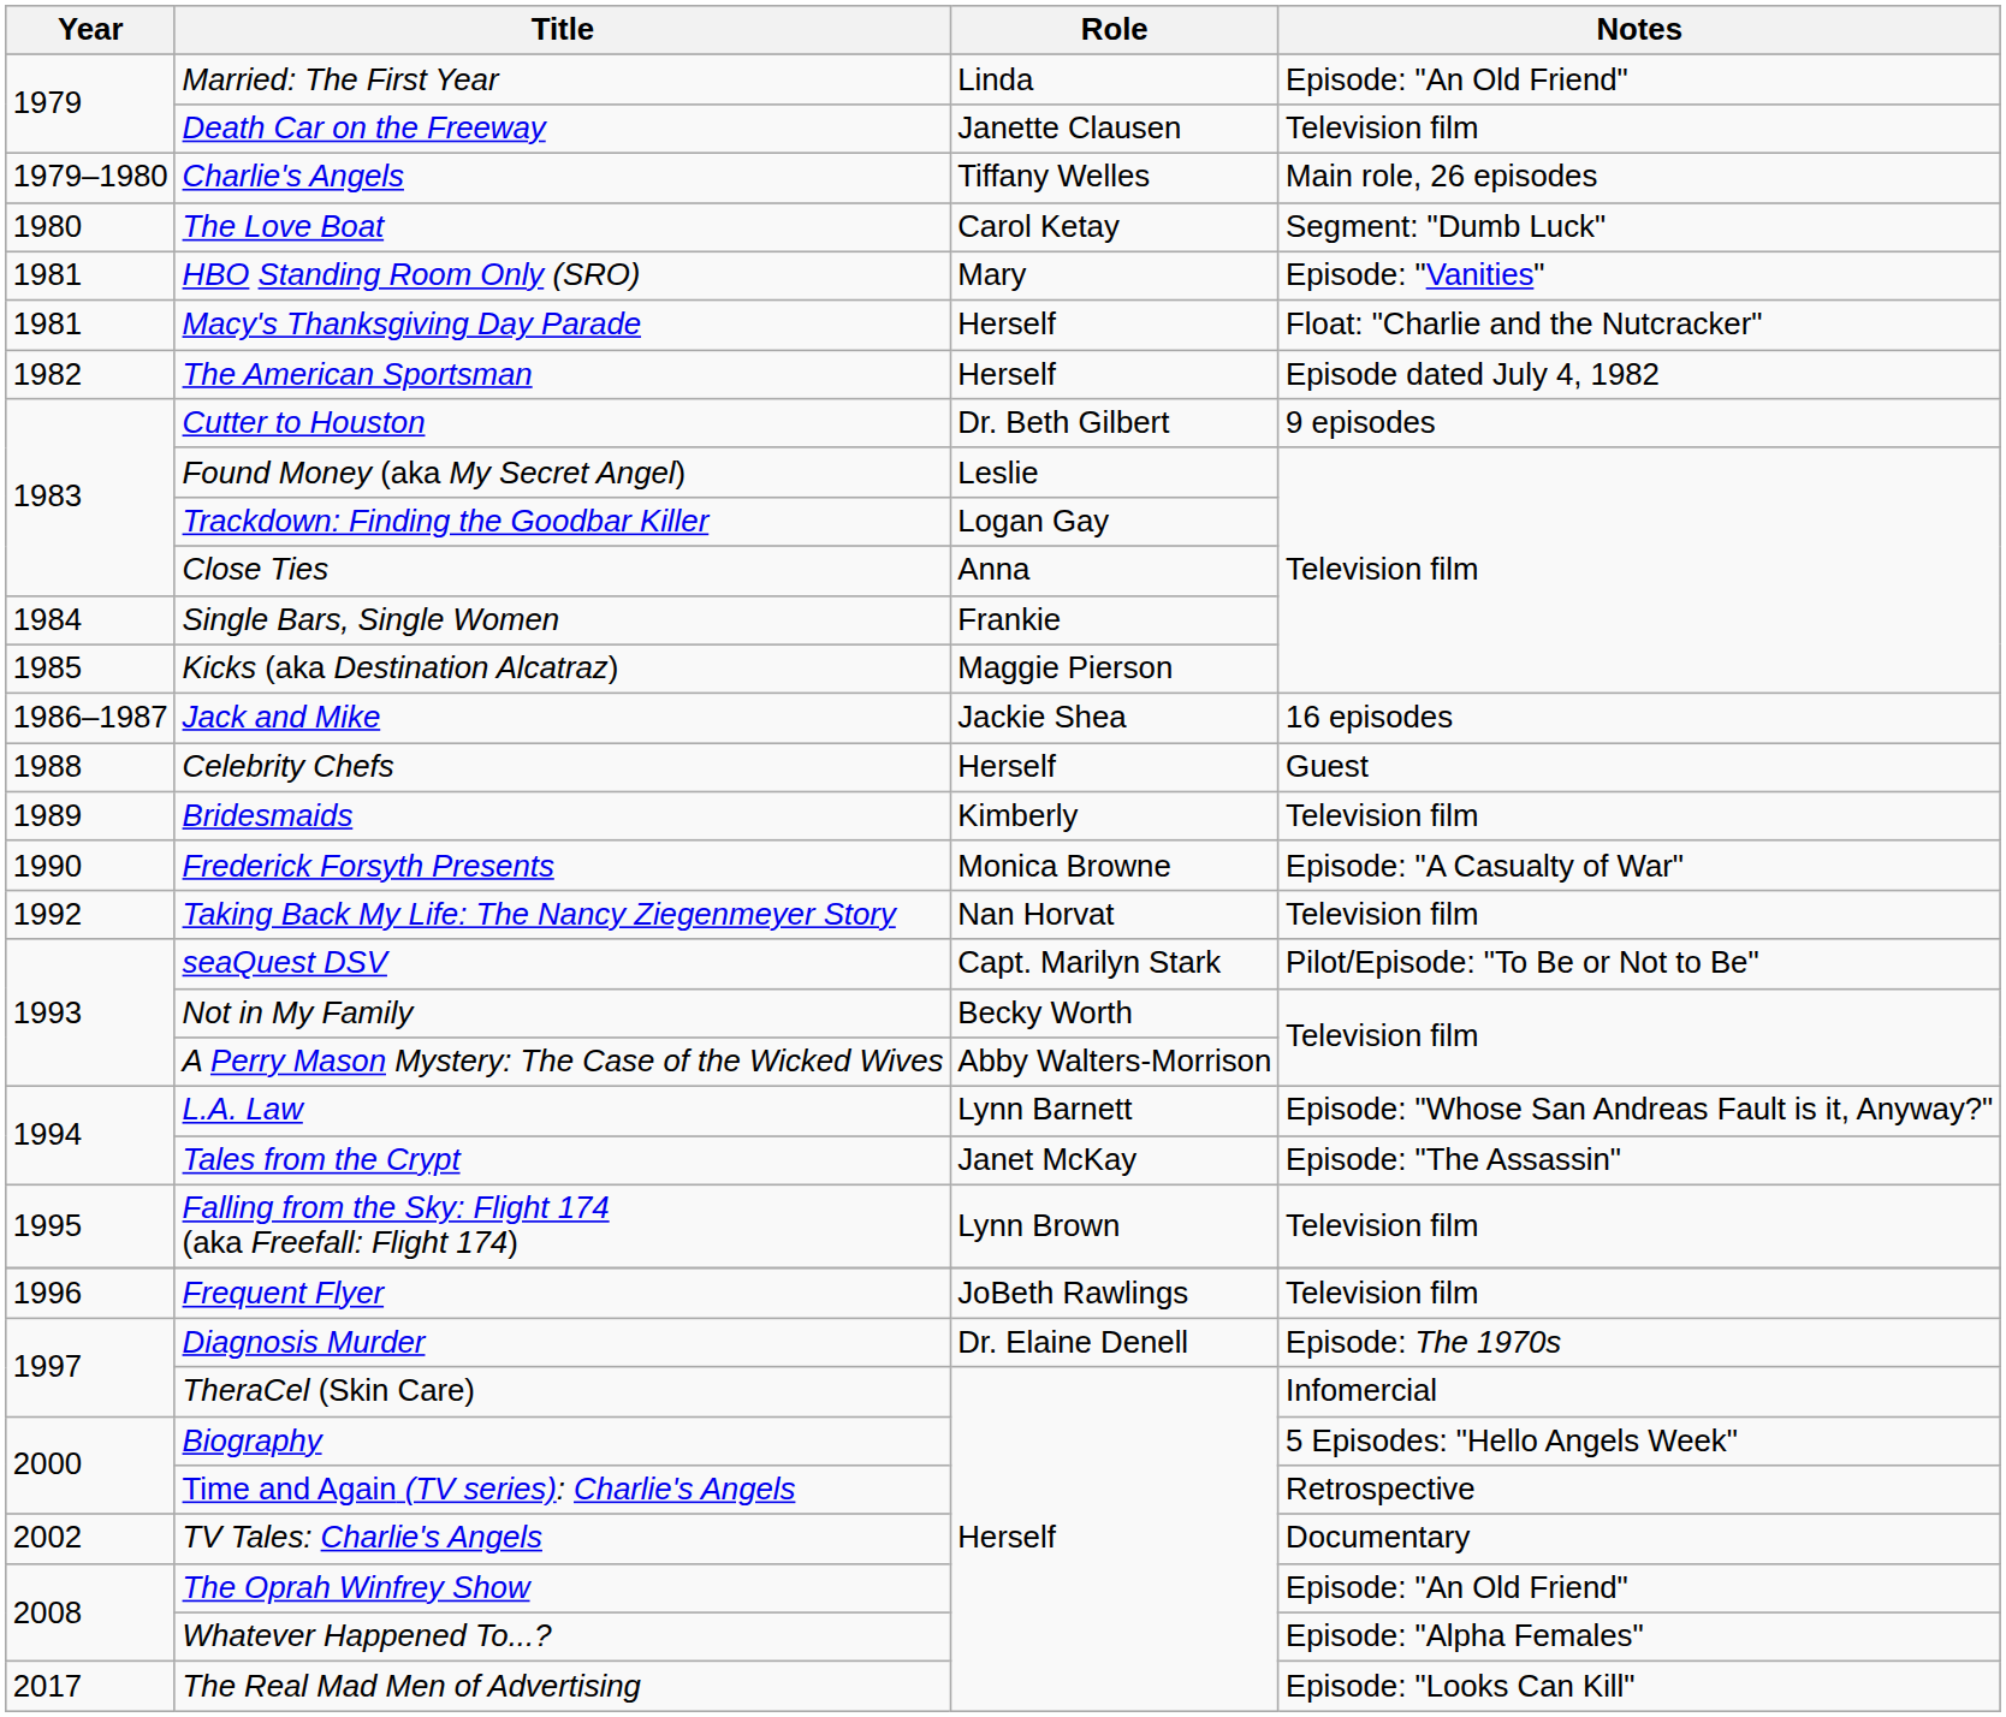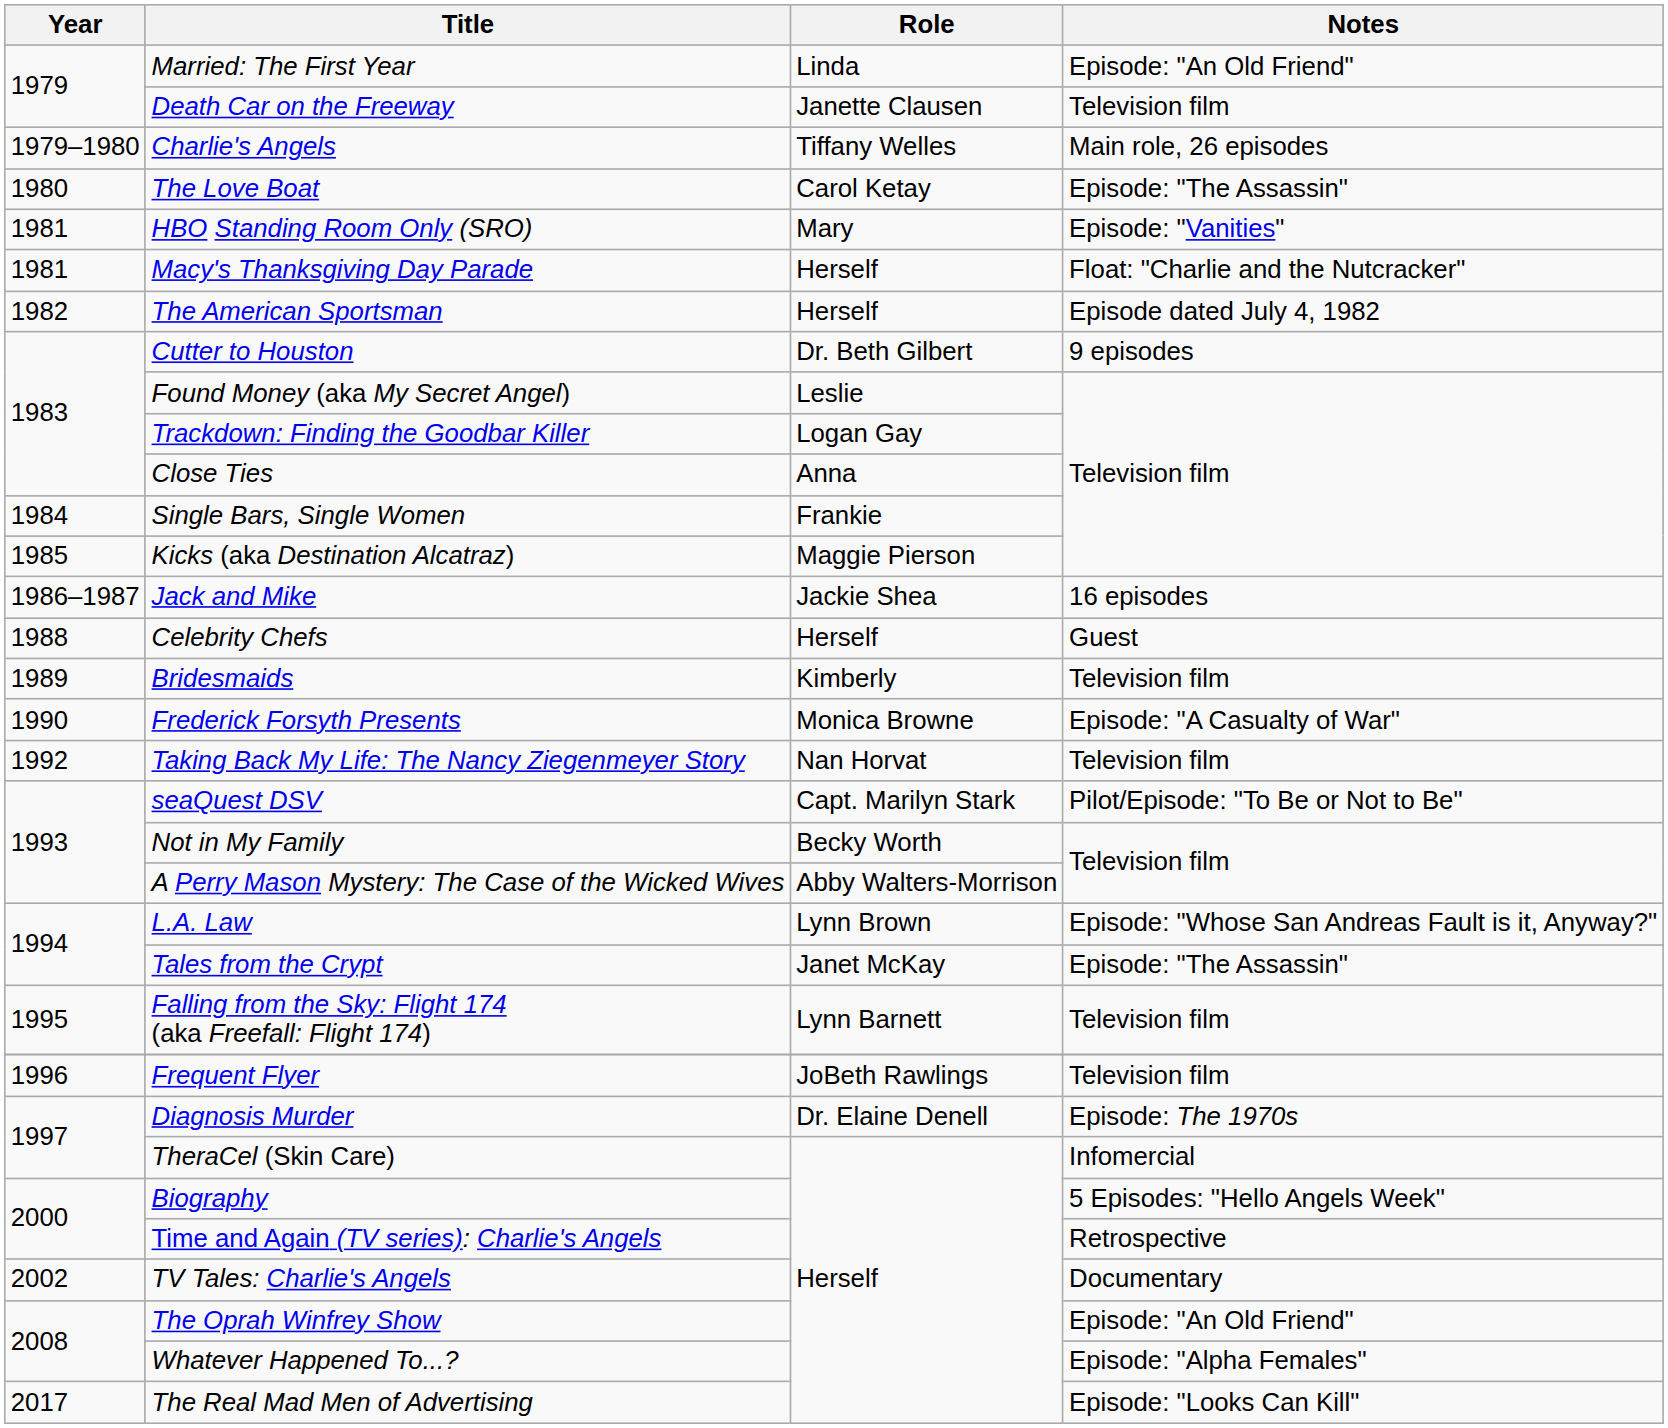The Love Boat | Notes: Segment: "Dumb Luck" -> Episode: "The Assassin"
L.A. Law | Role: Lynn Barnett -> Lynn Brown
Falling from the Sky: Flight 174 (aka Freefall: Flight 174) | Role: Lynn Brown -> Lynn Barnett
